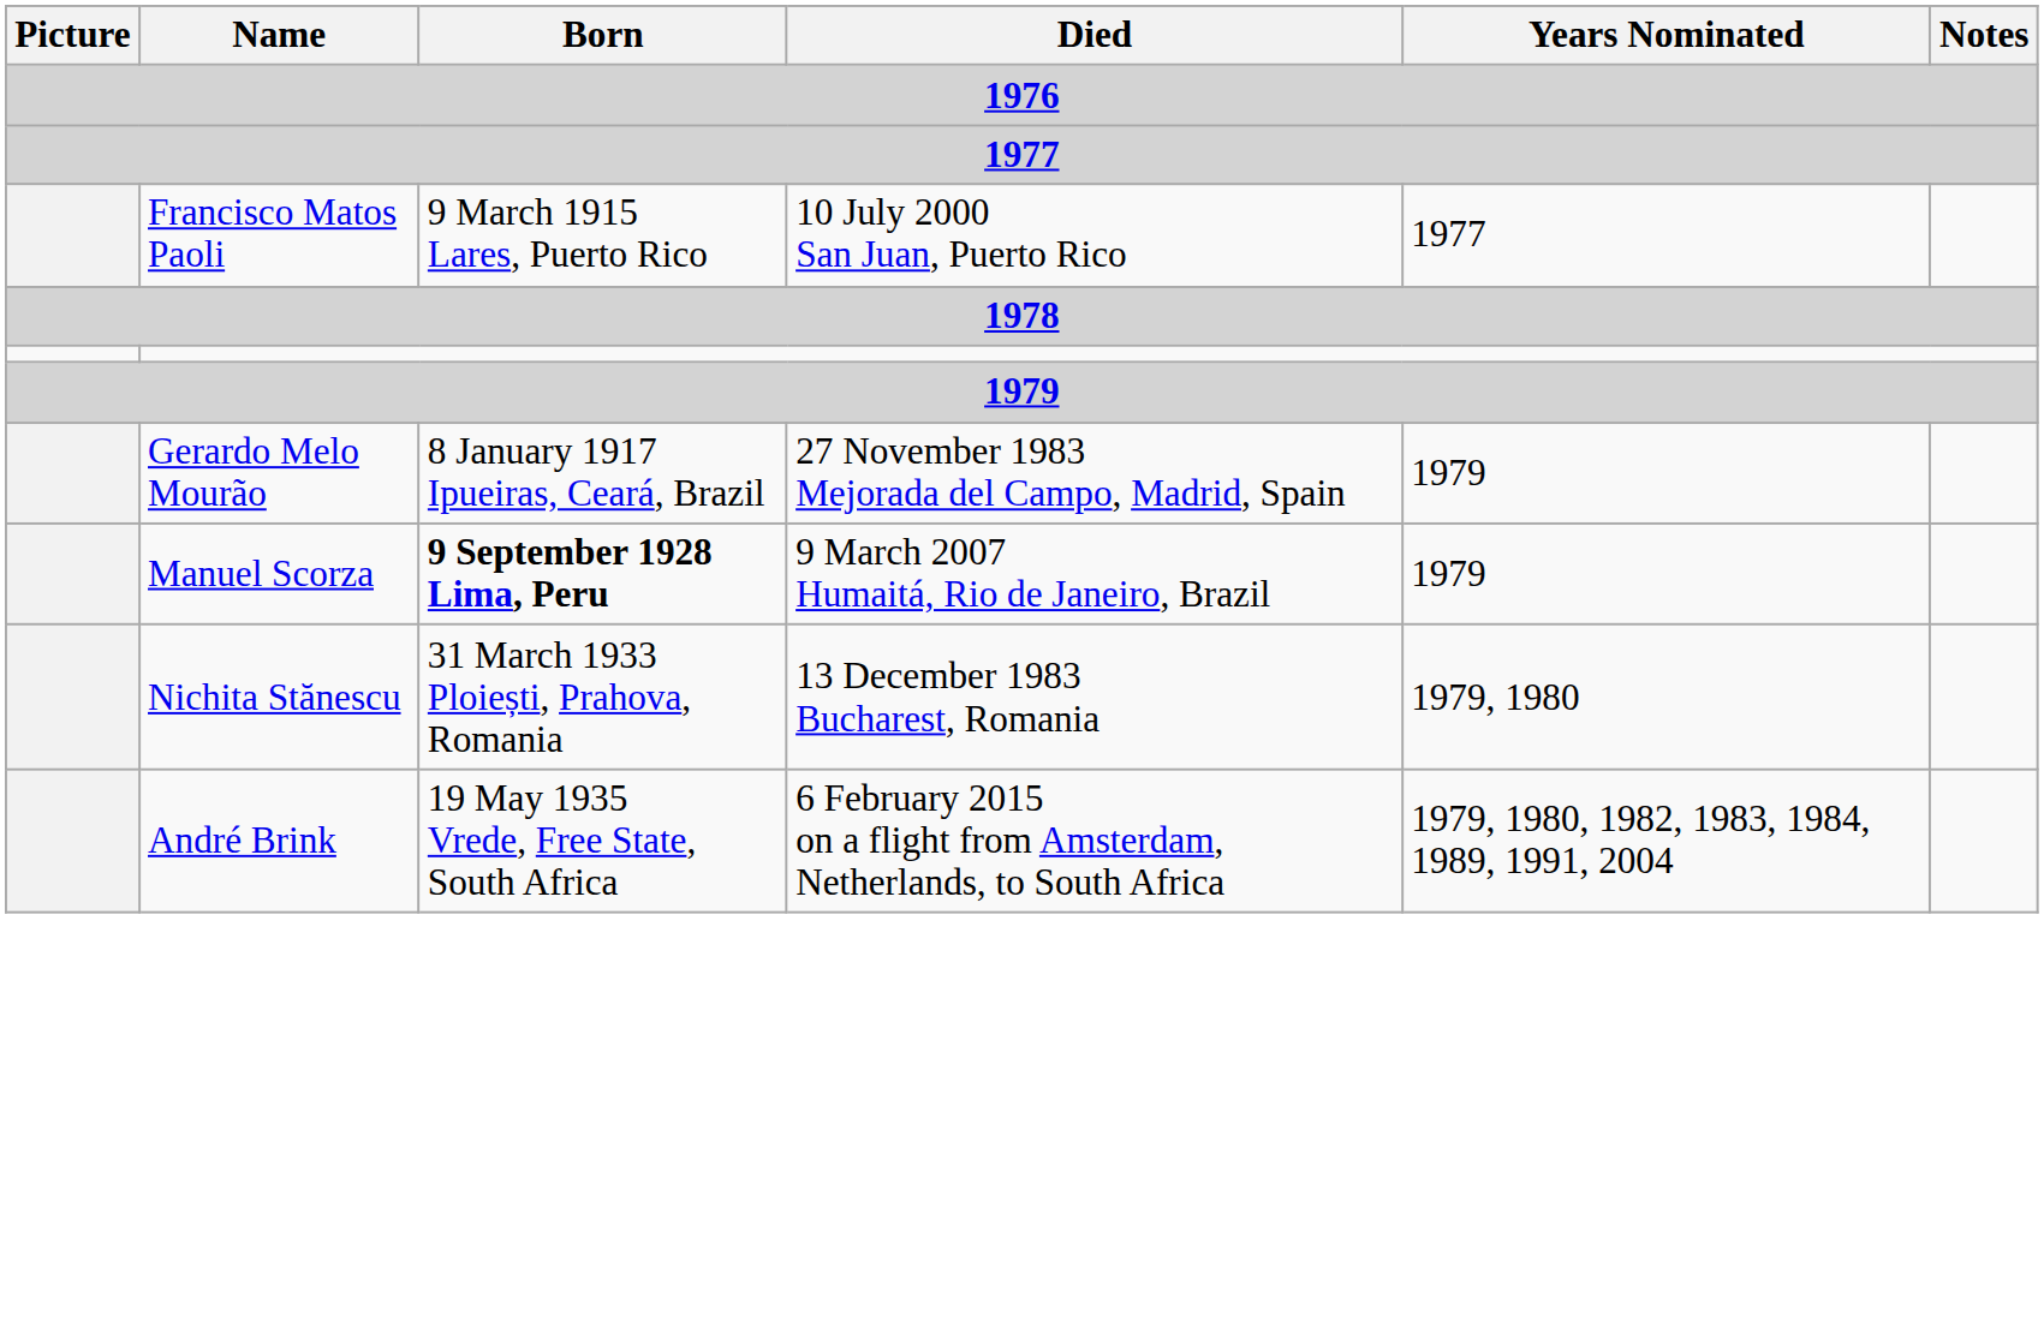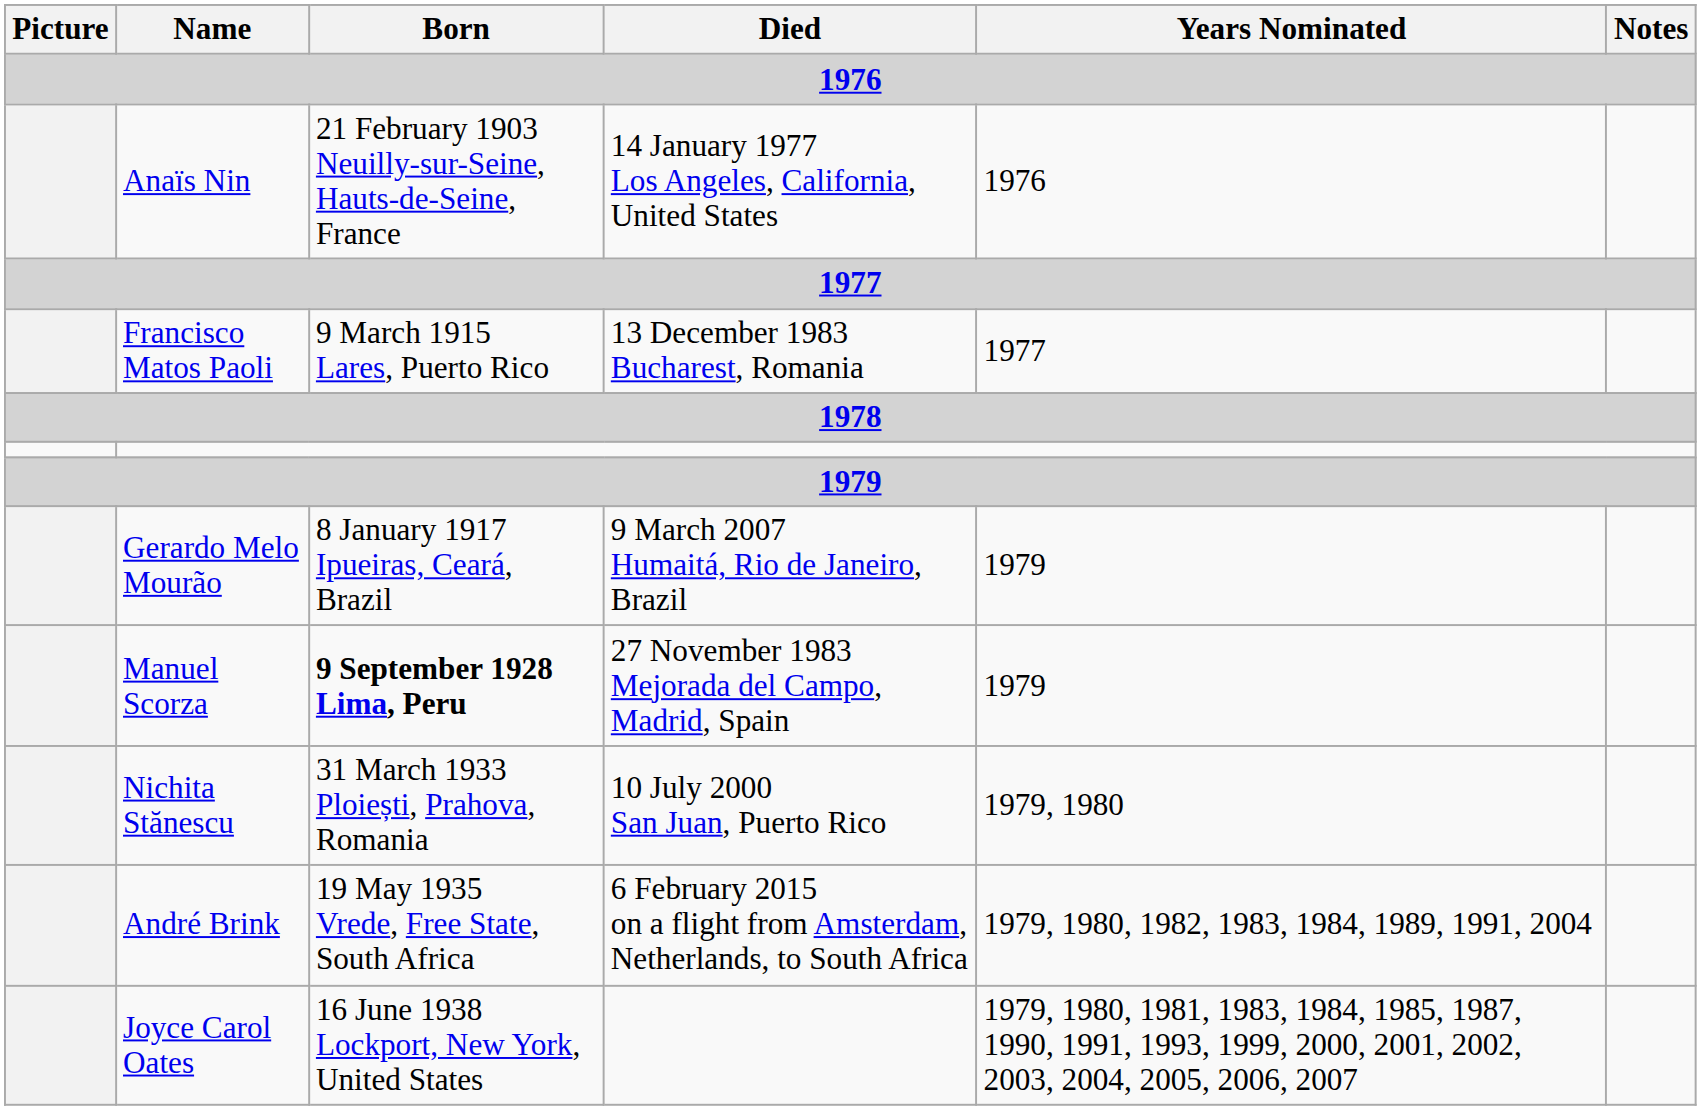+ row: Anaïs Nin | 21 February 1903 Neuilly-sur-Seine, Hauts-de-Seine, France | 14 January 1977 Los Angeles, California, United States | 1976
Francisco Matos Paoli | Died: 10 July 2000 San Juan, Puerto Rico -> 13 December 1983 Bucharest, Romania
Gerardo Melo Mourão | Died: 27 November 1983 Mejorada del Campo, Madrid, Spain -> 9 March 2007 Humaitá, Rio de Janeiro, Brazil
Manuel Scorza | Died: 9 March 2007 Humaitá, Rio de Janeiro, Brazil -> 27 November 1983 Mejorada del Campo, Madrid, Spain
Nichita Stănescu | Died: 13 December 1983 Bucharest, Romania -> 10 July 2000 San Juan, Puerto Rico
+ row: Joyce Carol Oates | 16 June 1938 Lockport, New York, United States | 1979, 1980, 1981, 1983, 1984, 1985, 1987, 1990, 1991, 1993, 1999, 2000, 2001, 2002, 2003, 2004, 2005, 2006, 2007
